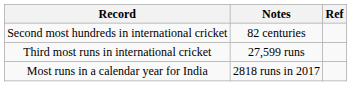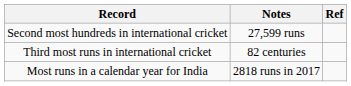Second most hundreds in international cricket | Notes: 82 centuries -> 27,599 runs
Third most runs in international cricket | Notes: 27,599 runs -> 82 centuries
